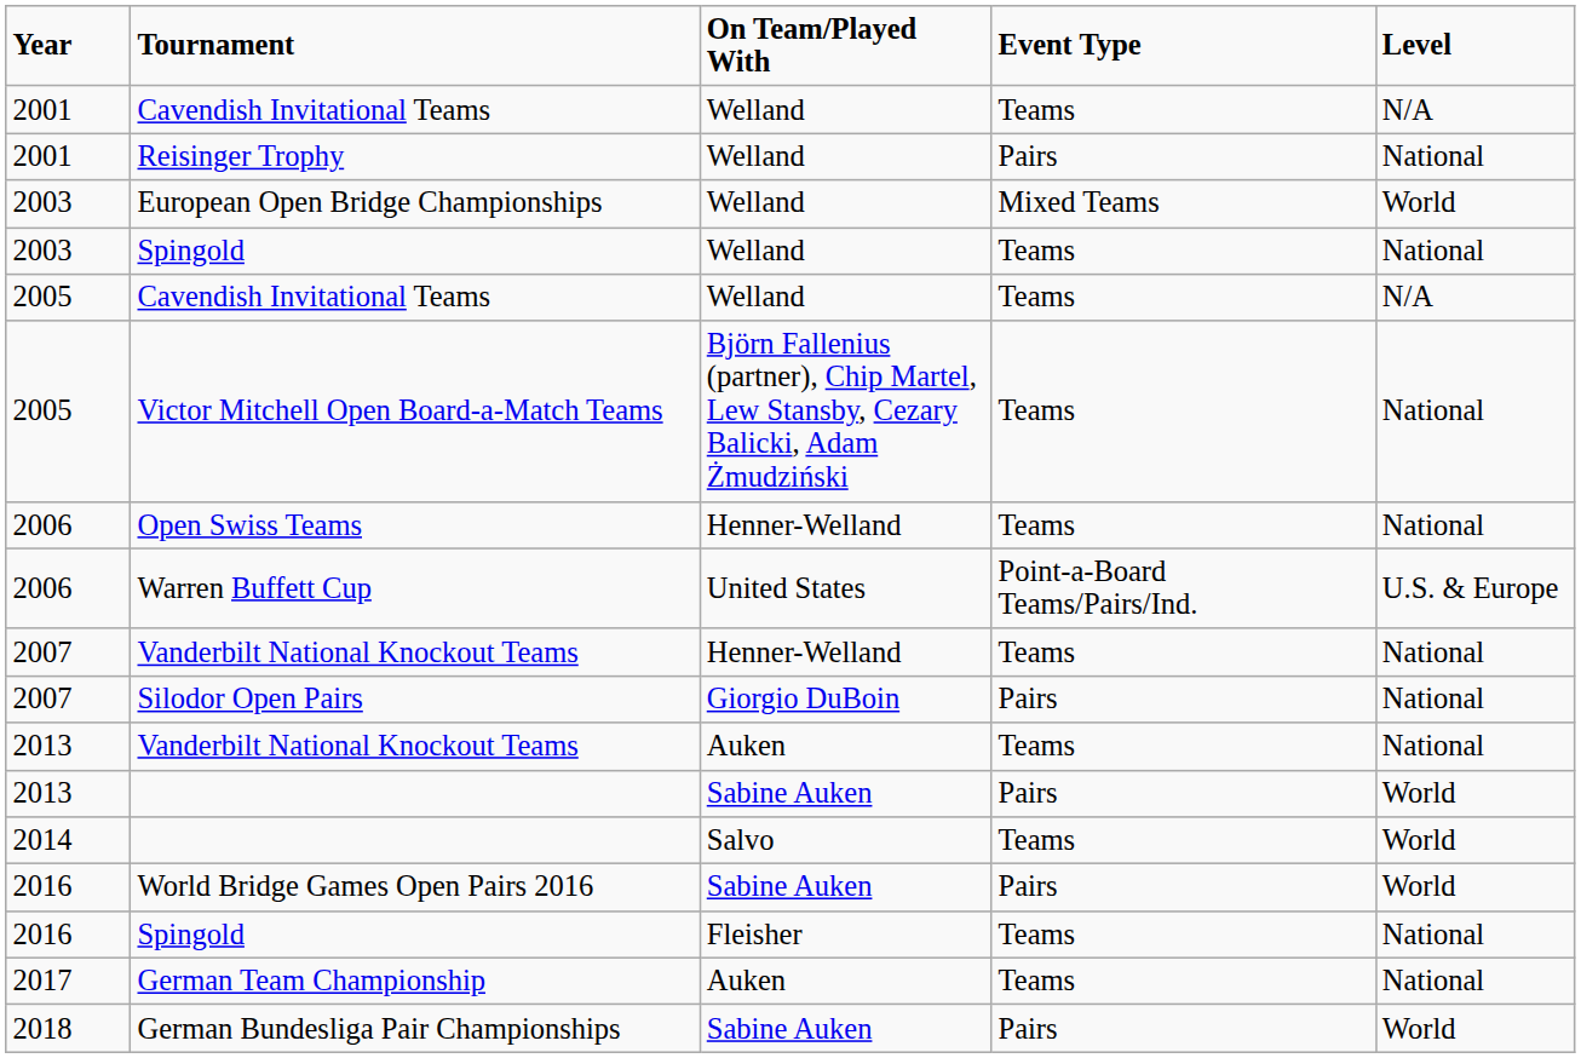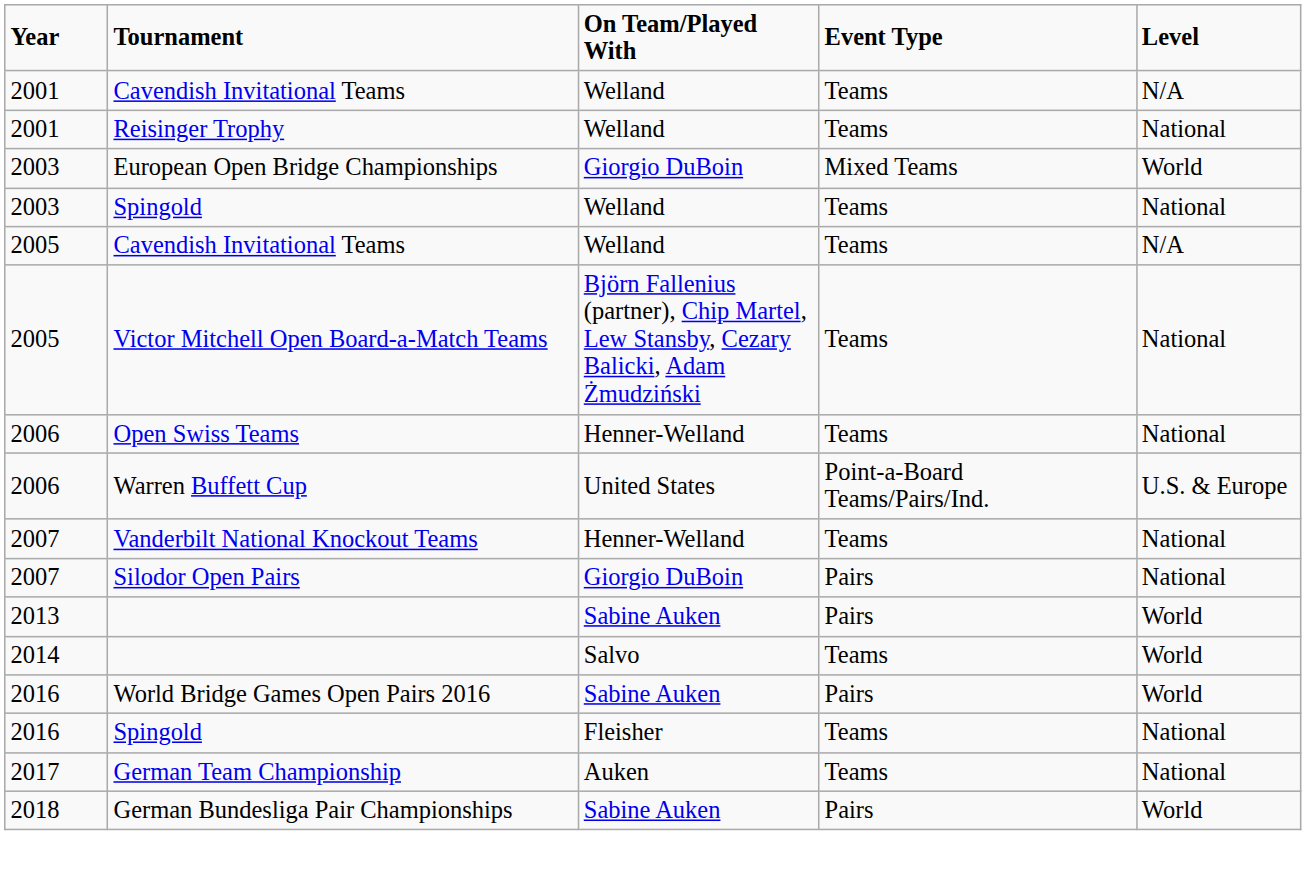Reisinger Trophy | Event Type: Pairs -> Teams
European Open Bridge Championships | On Team/Played With: Welland -> Giorgio DuBoin
- row: 2013 | Vanderbilt National Knockout Teams | Auken | Teams | National
